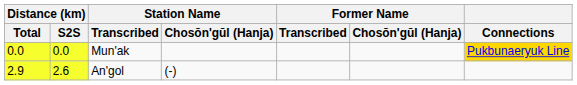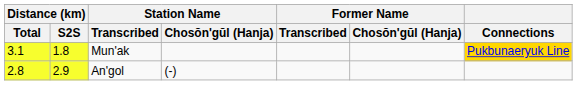Mun'ak | Distance (km) / Total: 0.0 -> 3.1
Mun'ak | Distance (km) / S2S: 0.0 -> 1.8
An'gol | Distance (km) / Total: 2.9 -> 2.8
An'gol | Distance (km) / S2S: 2.6 -> 2.9
